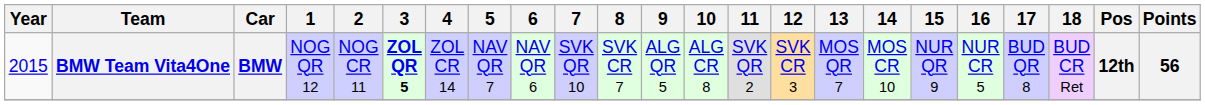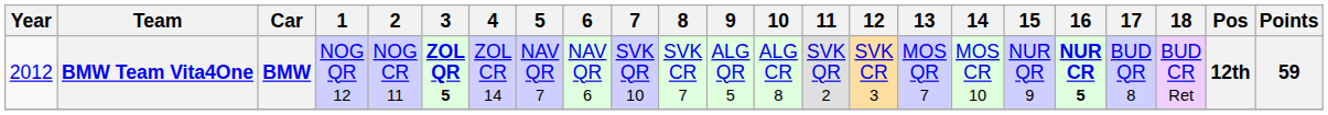BMW Team Vita4One | Year: 2015 -> 2012
BMW Team Vita4One | 16: normal -> bold
BMW Team Vita4One | Points: 56 -> 59
